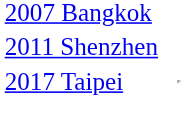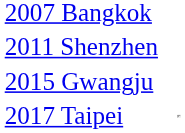+ row: 2015 Gwangju
